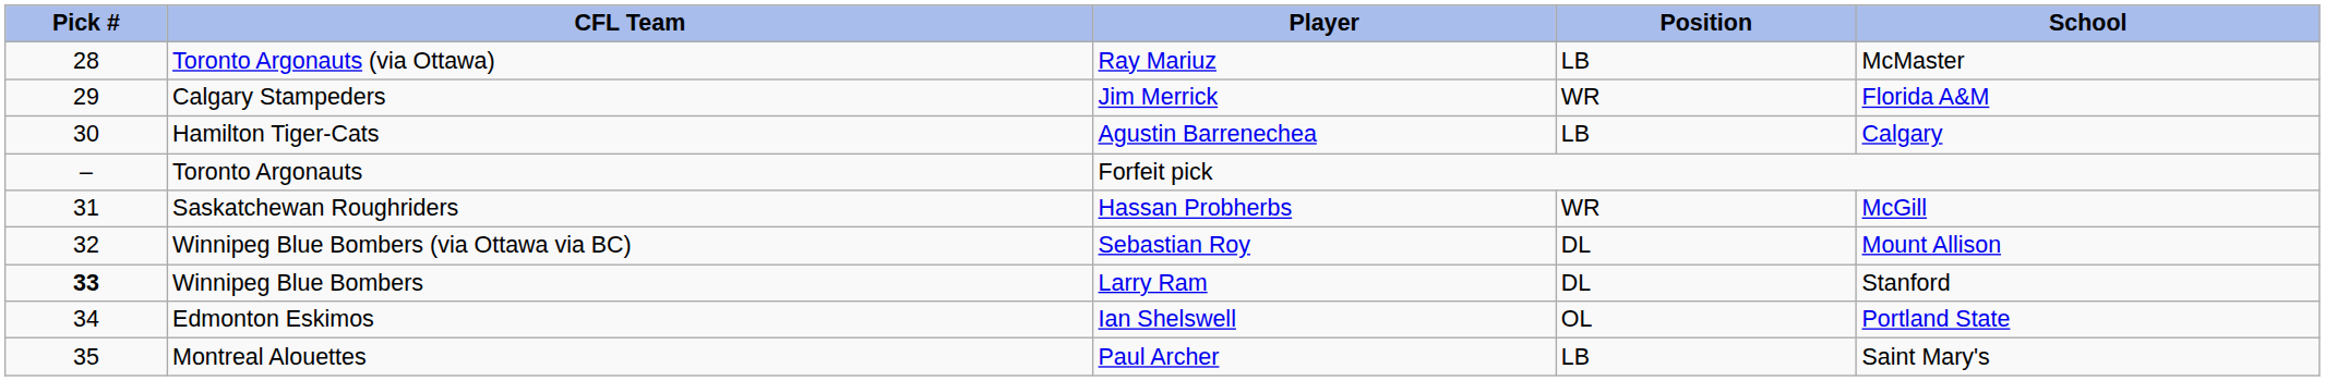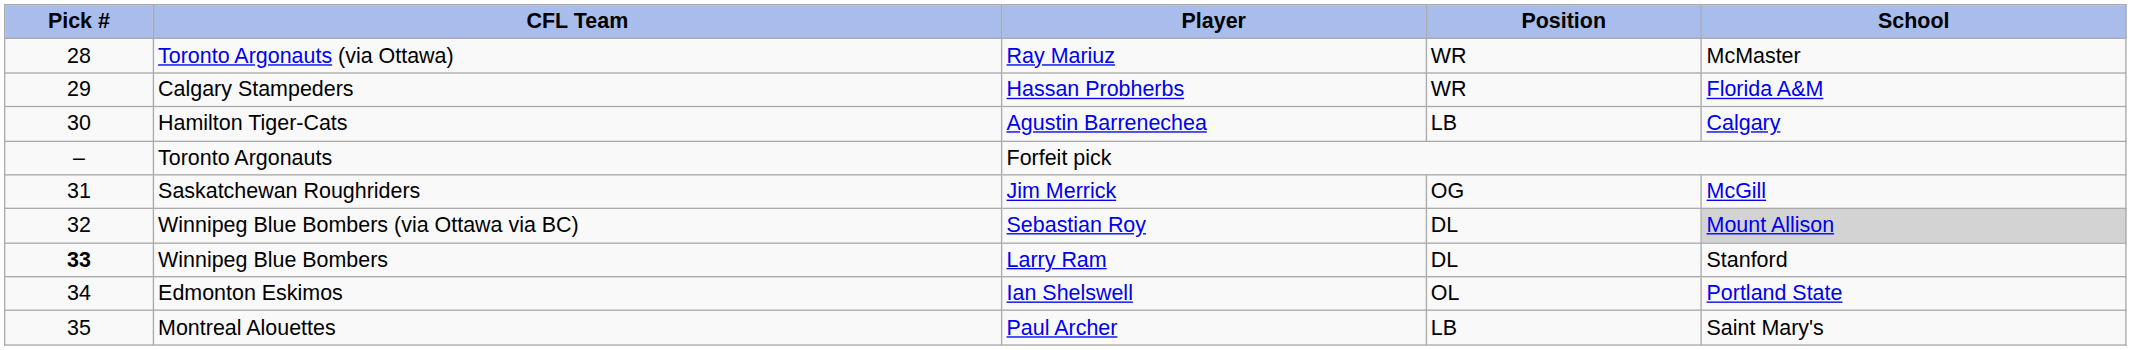Toronto Argonauts (via Ottawa) | Position: LB -> WR
Calgary Stampeders | Player: Jim Merrick -> Hassan Probherbs
Saskatchewan Roughriders | Player: Hassan Probherbs -> Jim Merrick
Saskatchewan Roughriders | Position: WR -> OG
Winnipeg Blue Bombers (via Ottawa via BC) | School: no background -> lightgrey background
